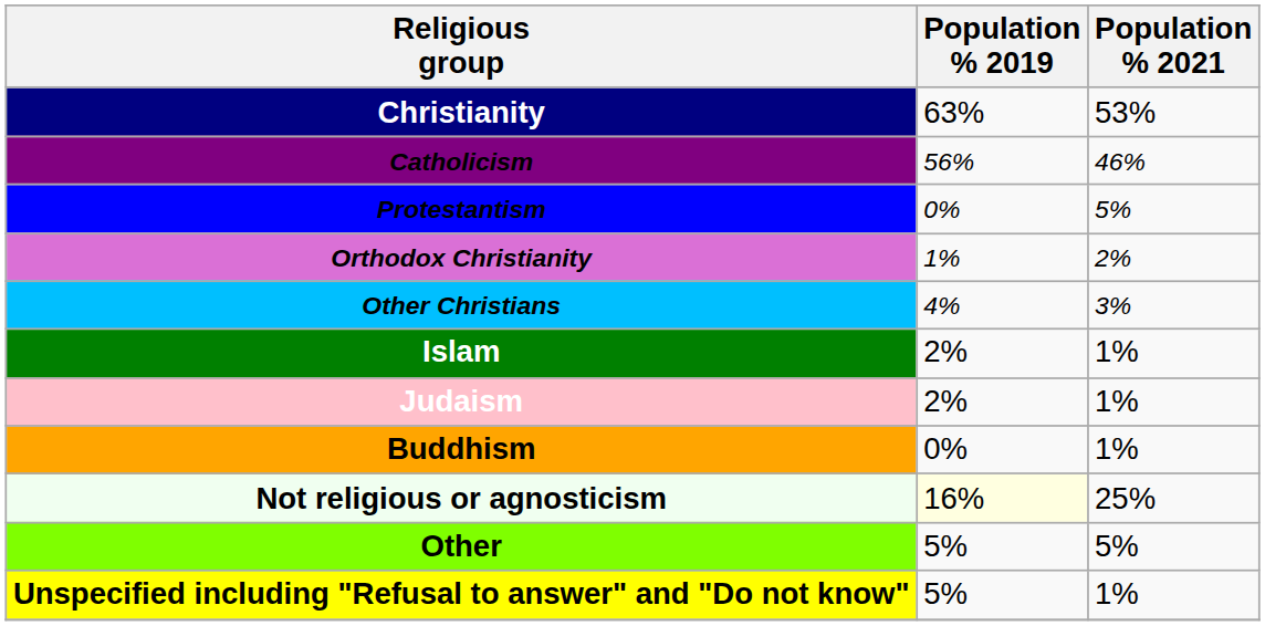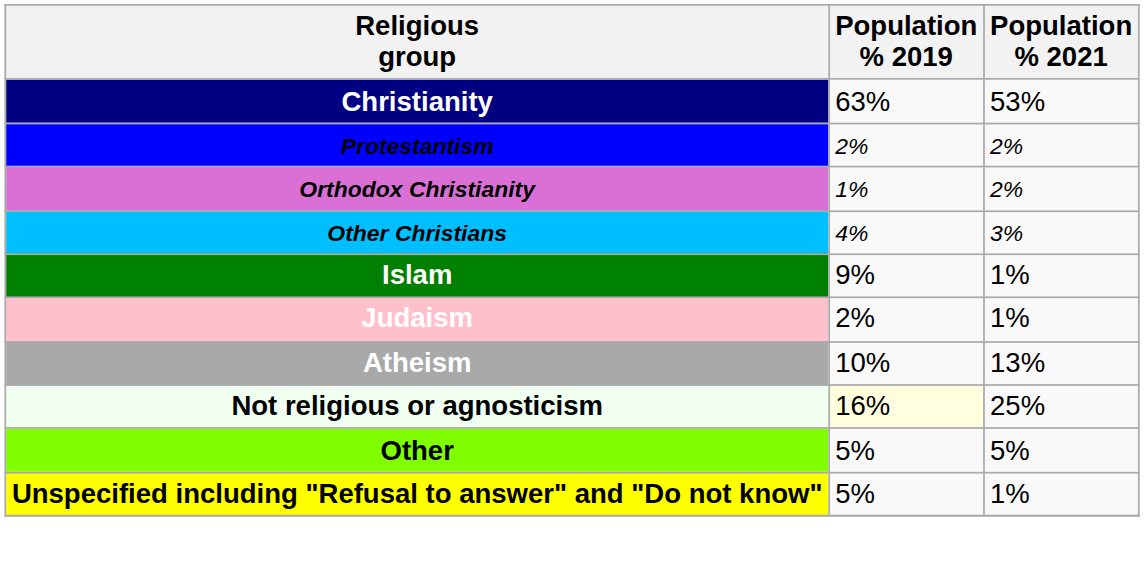- row: Catholicism | 56% | 46%
Protestantism | Population % 2019: 0% -> 2%
Protestantism | Population % 2021: 5% -> 2%
Islam | Population % 2019: 2% -> 9%
- row: Buddhism | 0% | 1%
+ row: Atheism | 10% | 13%
